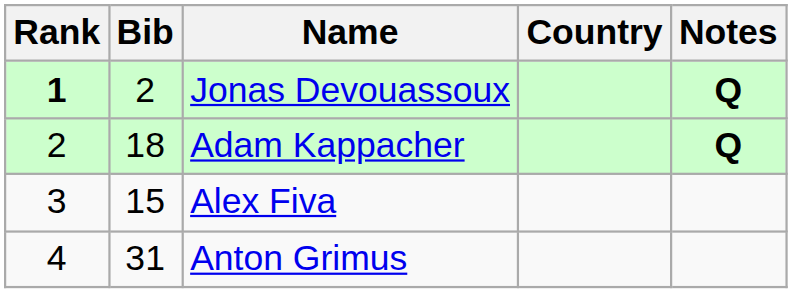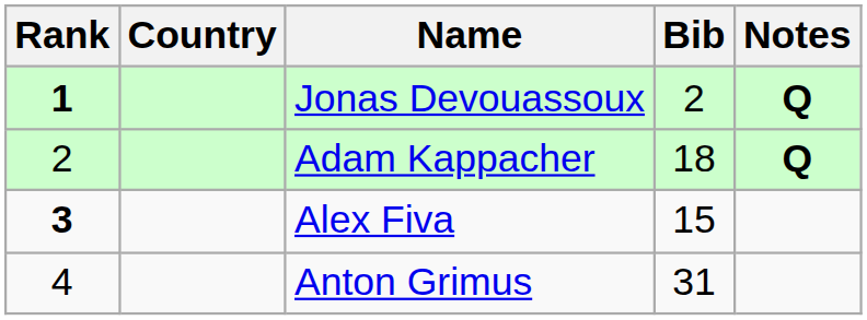columns swapped: Bib <-> Country
Alex Fiva | Rank: normal -> bold
